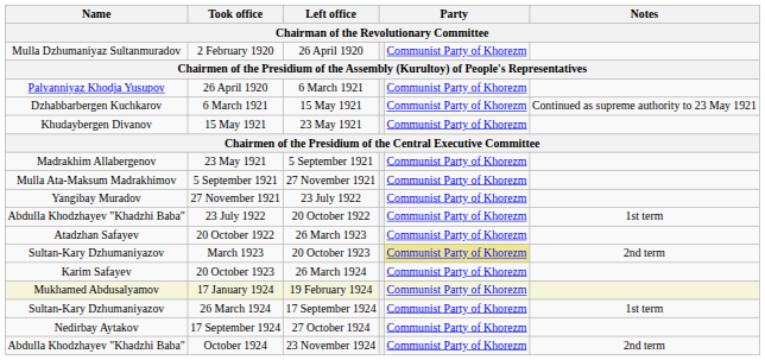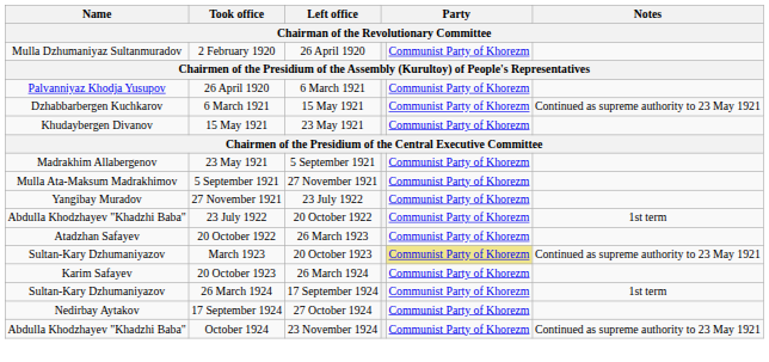March 1923 | Notes: 2nd term -> Continued as supreme authority to 23 May 1921
- row: Mukhamed Abdusalyamov | 17 January 1924 | 19 February 1924 | Communist Party of Khorezm
October 1924 | Notes: 2nd term -> Continued as supreme authority to 23 May 1921
